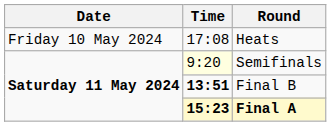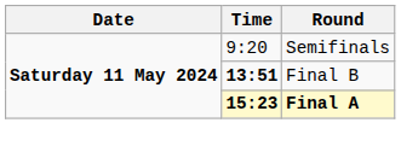- row: Friday 10 May 2024 | 17:08 | Heats
Semifinals | Time: lightyellow background -> no background
